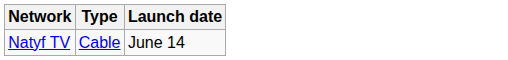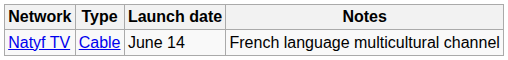+ column: Notes | French language multicultural channel
